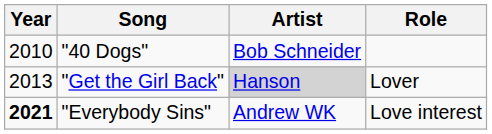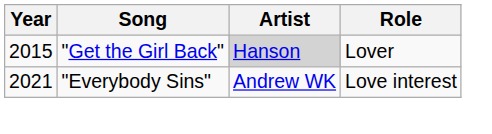- row: 2010 | "40 Dogs" | Bob Schneider
"Get the Girl Back" | Year: 2013 -> 2015
"Everybody Sins" | Year: bold -> normal
